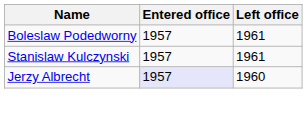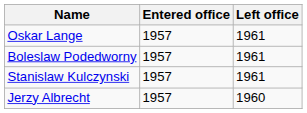+ row: Oskar Lange | 1957 | 1961
Jerzy Albrecht | Entered office: lavender background -> no background
